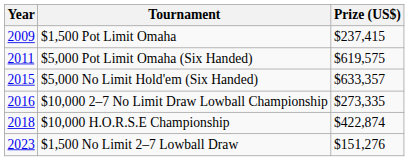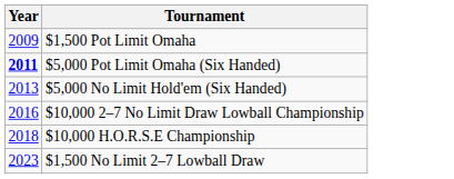- column: Prize (US$) | $237,415 | $619,575 | $633,357 | $273,335 | $422,874 | $151,276
$5,000 Pot Limit Omaha (Six Handed) | Year: normal -> bold
$5,000 No Limit Hold'em (Six Handed) | Year: 2015 -> 2013
